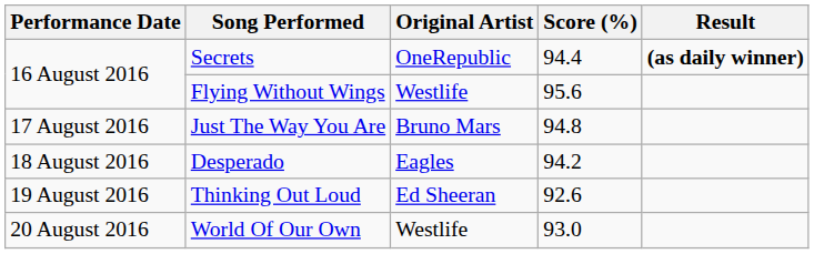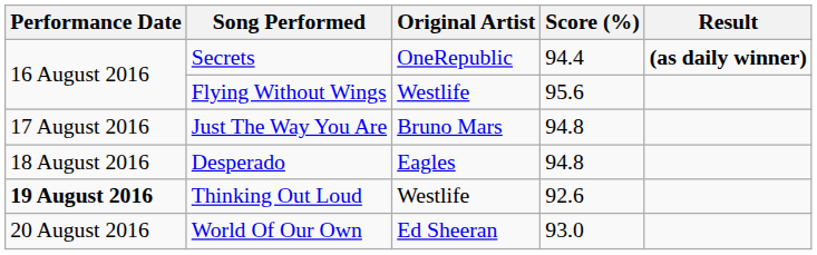Desperado | Score (%): 94.2 -> 94.8
Thinking Out Loud | Performance Date: normal -> bold
Thinking Out Loud | Original Artist: Ed Sheeran -> Westlife
World Of Our Own | Original Artist: Westlife -> Ed Sheeran
